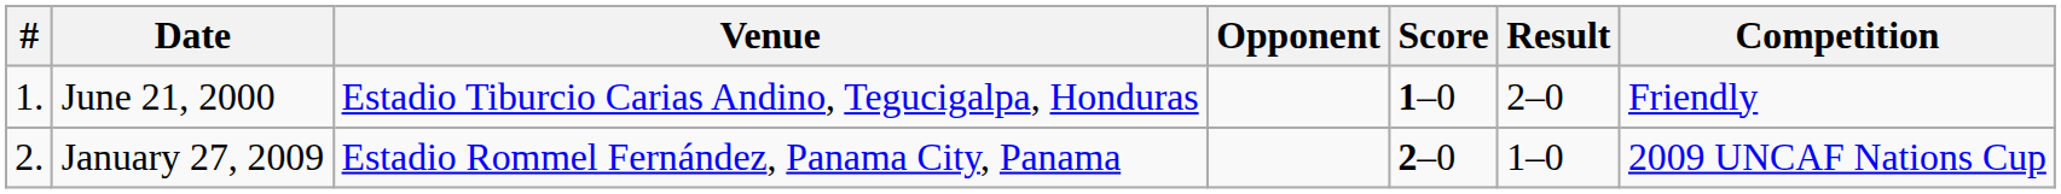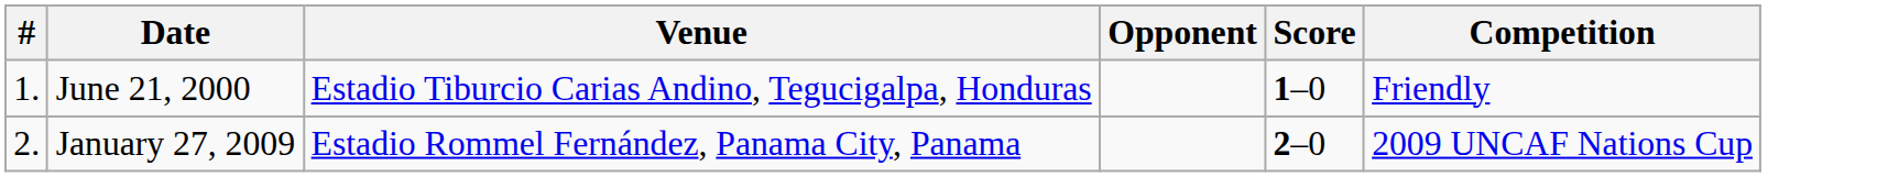- column: Result | 2–0 | 1–0
